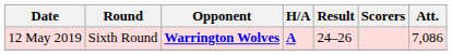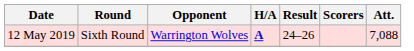12 May 2019 | Opponent: bold -> normal
12 May 2019 | Att.: 7,086 -> 7,088
